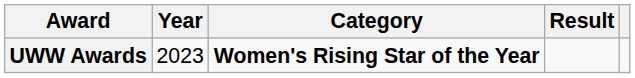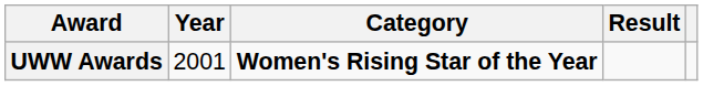UWW Awards | Year: 2023 -> 2001
